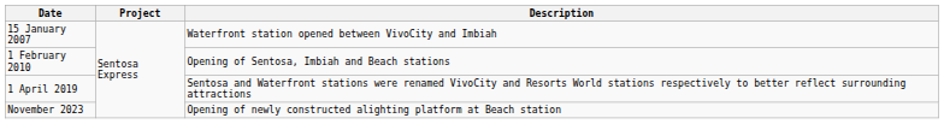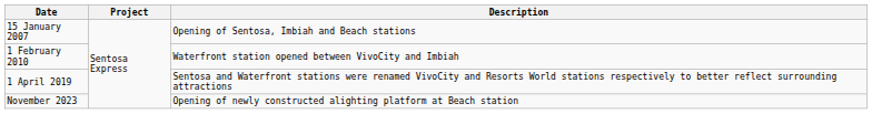15 January 2007 | Description: Waterfront station opened between VivoCity and Imbiah -> Opening of Sentosa, Imbiah and Beach stations
1 February 2010 | Description: Opening of Sentosa, Imbiah and Beach stations -> Waterfront station opened between VivoCity and Imbiah
